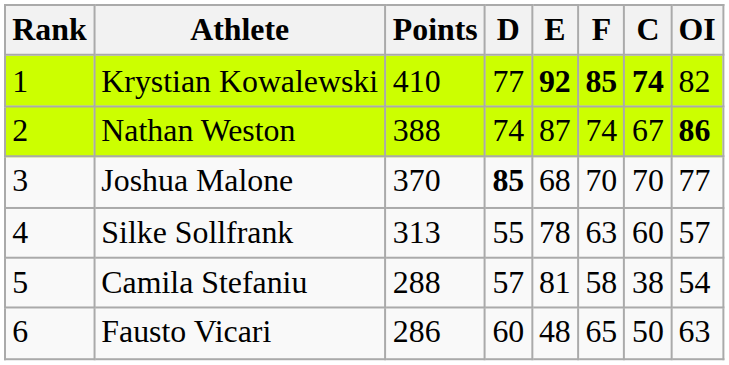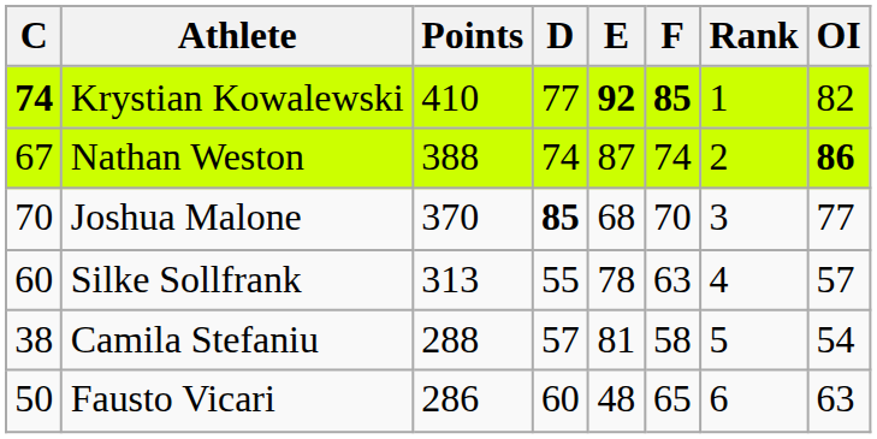columns swapped: Rank <-> C
